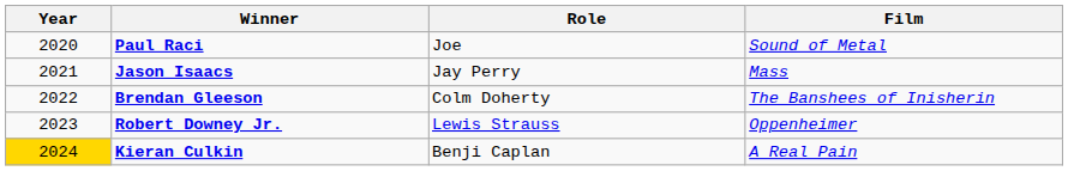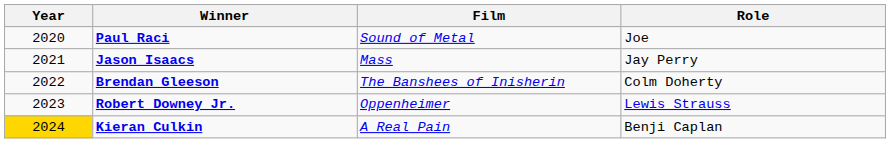columns swapped: Film <-> Role
